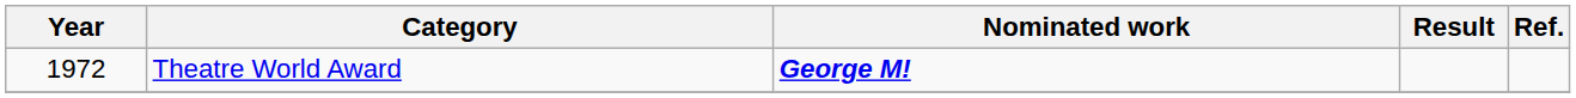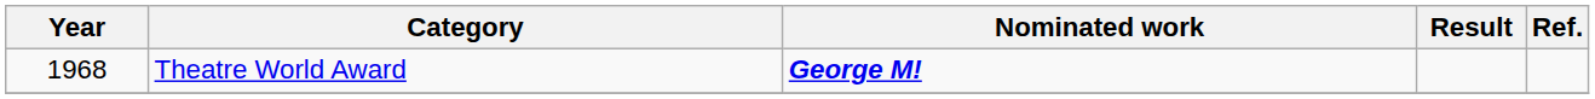Theatre World Award | Year: 1972 -> 1968
